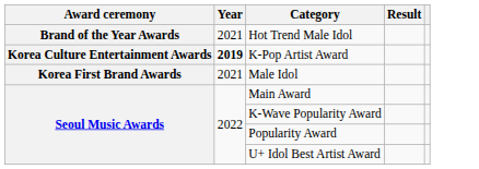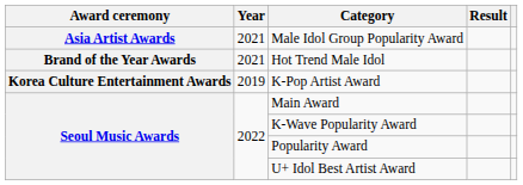+ row: Asia Artist Awards | 2021 | Male Idol Group Popularity Award
K-Pop Artist Award | Year: bold -> normal
- row: Korea First Brand Awards | 2021 | Male Idol
